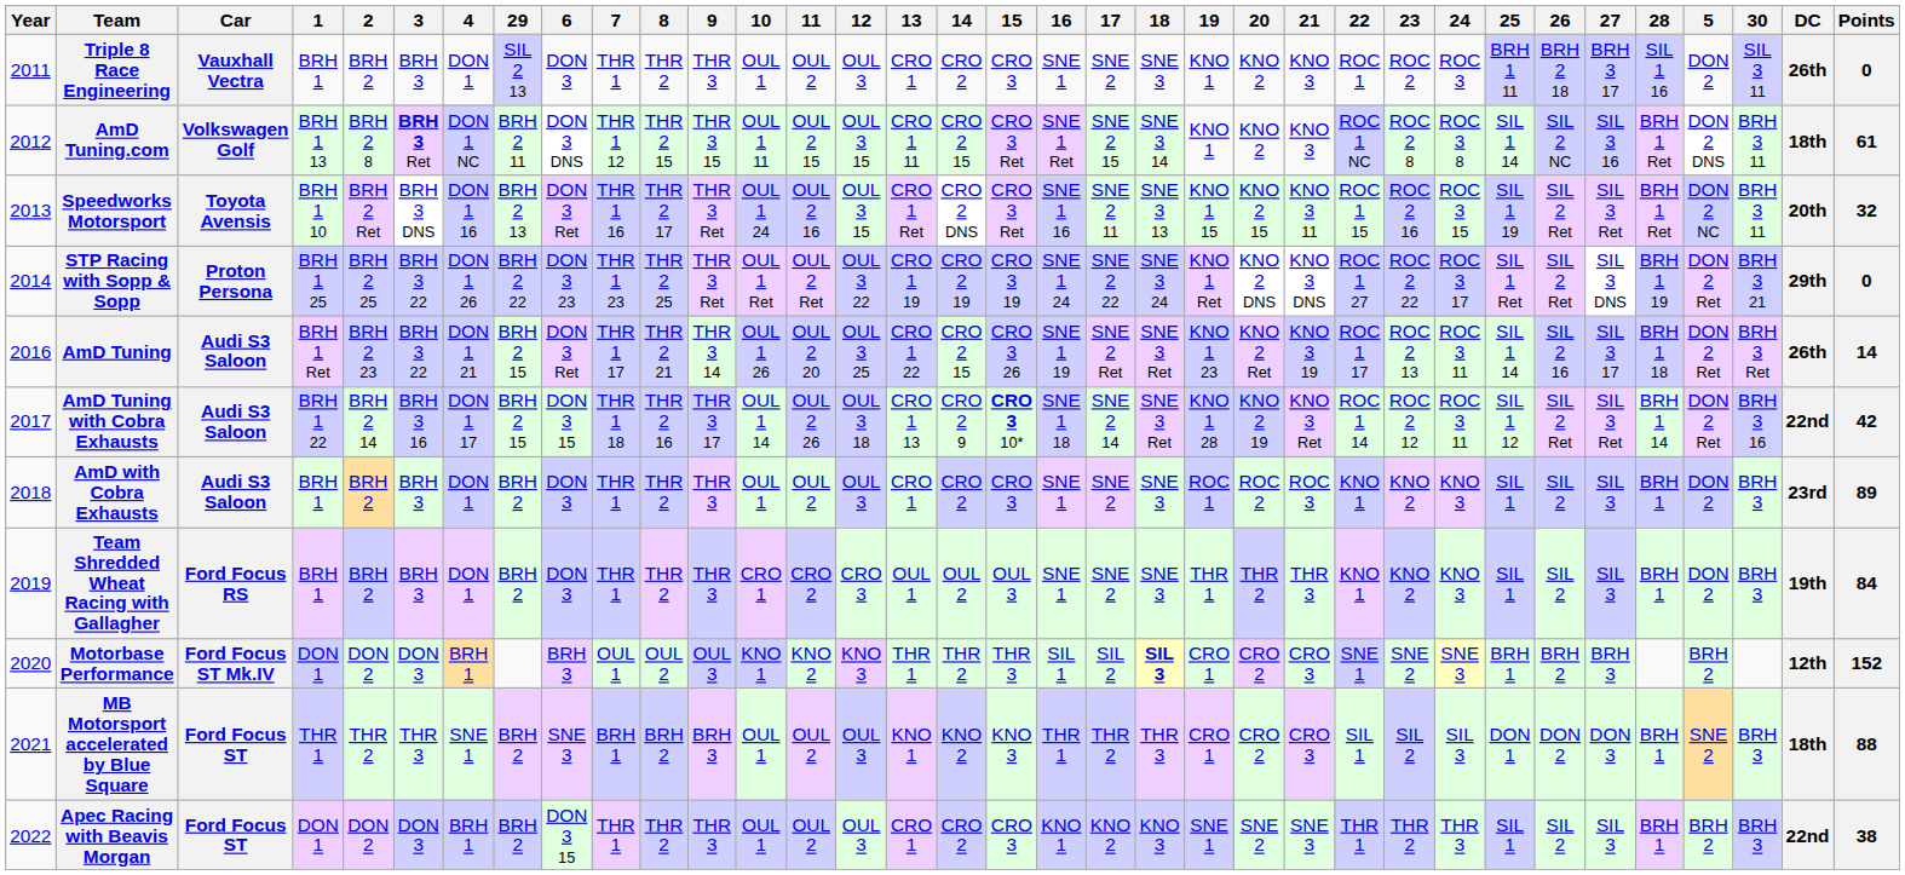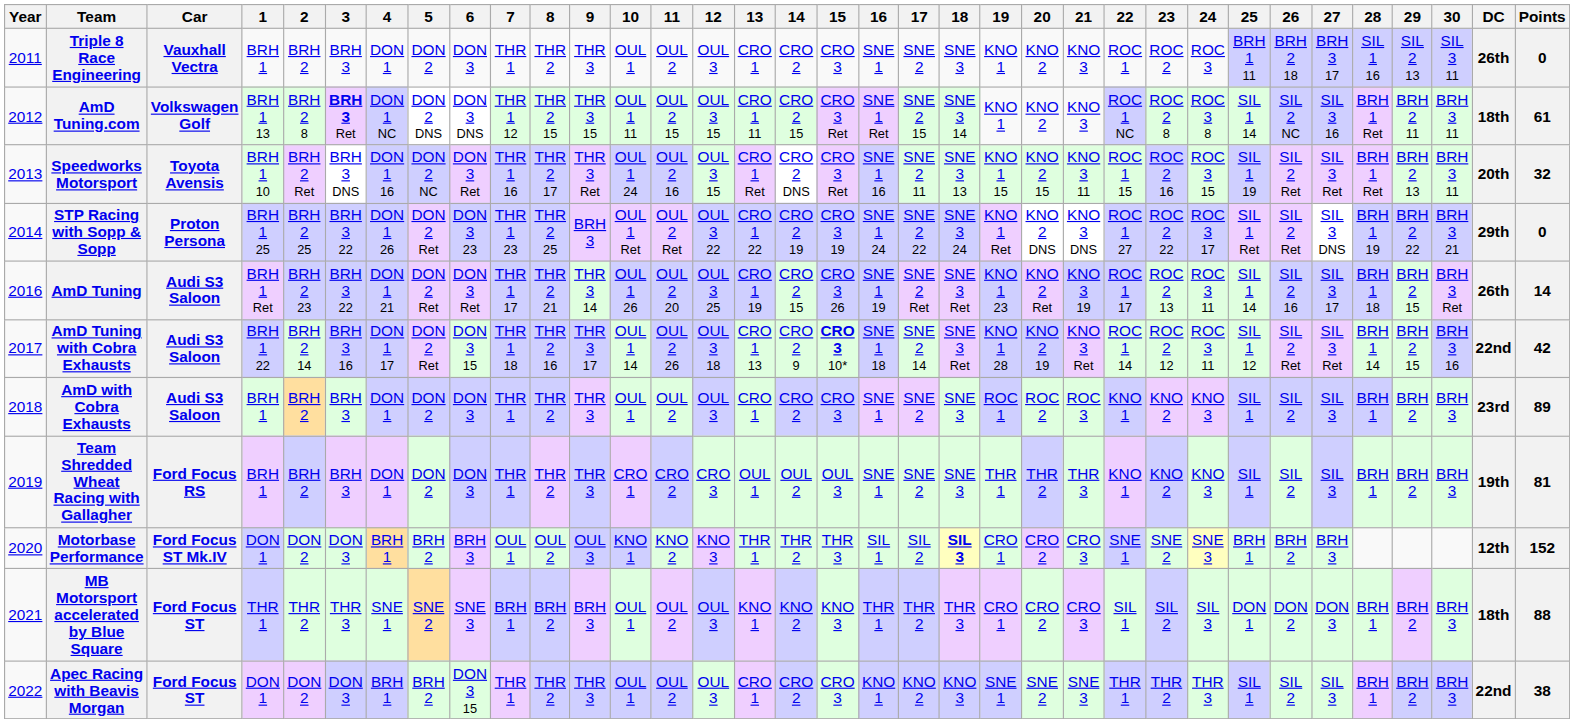columns swapped: 5 <-> 29
STP Racing with Sopp & Sopp | 9: THR 3 Ret -> BRH 3
STP Racing with Sopp & Sopp | 13: CRO 1 19 -> CRO 1 22
AmD Tuning | 13: CRO 1 22 -> CRO 1 19
Team Shredded Wheat Racing with Gallagher | Points: 84 -> 81
